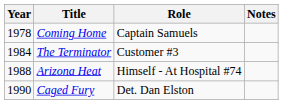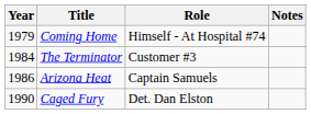Coming Home | Year: 1978 -> 1979
Coming Home | Role: Captain Samuels -> Himself - At Hospital #74
Arizona Heat | Year: 1988 -> 1986
Arizona Heat | Role: Himself - At Hospital #74 -> Captain Samuels
